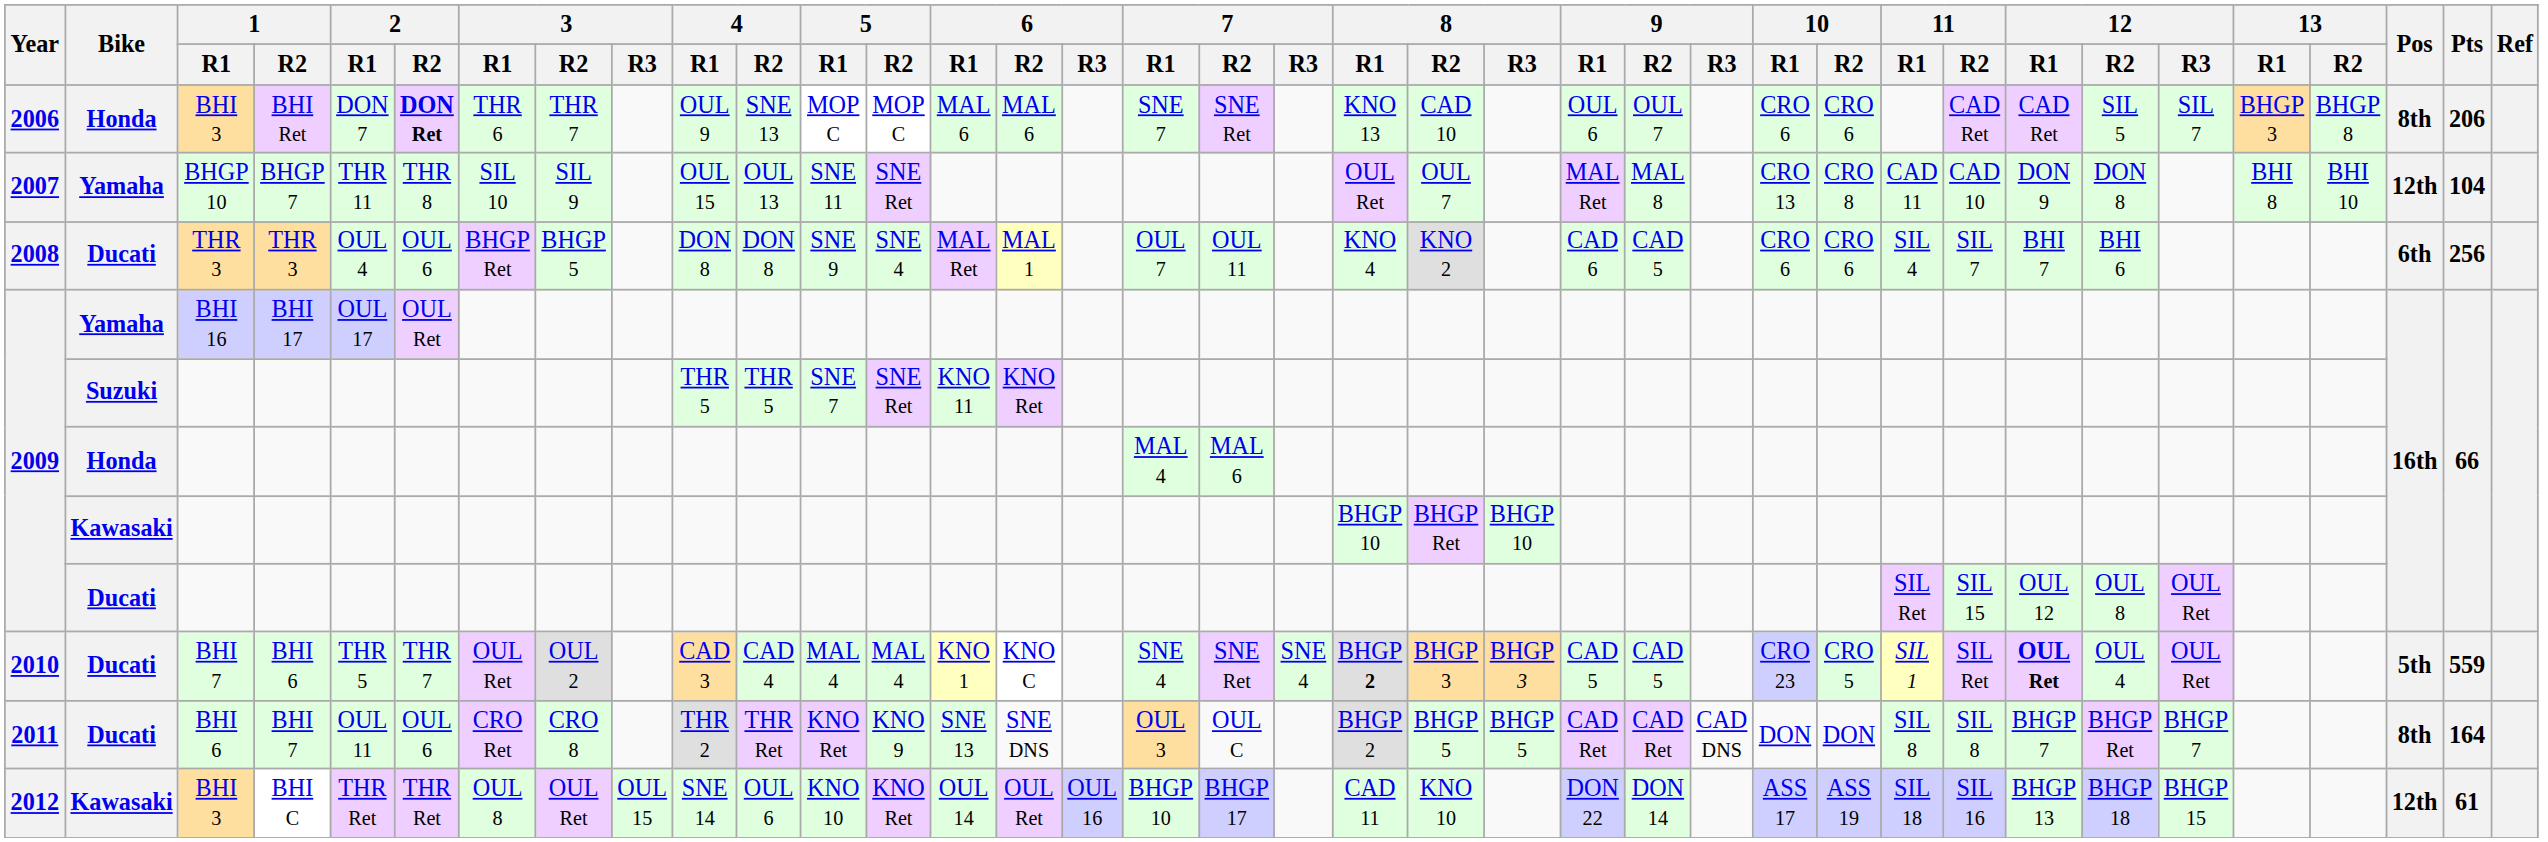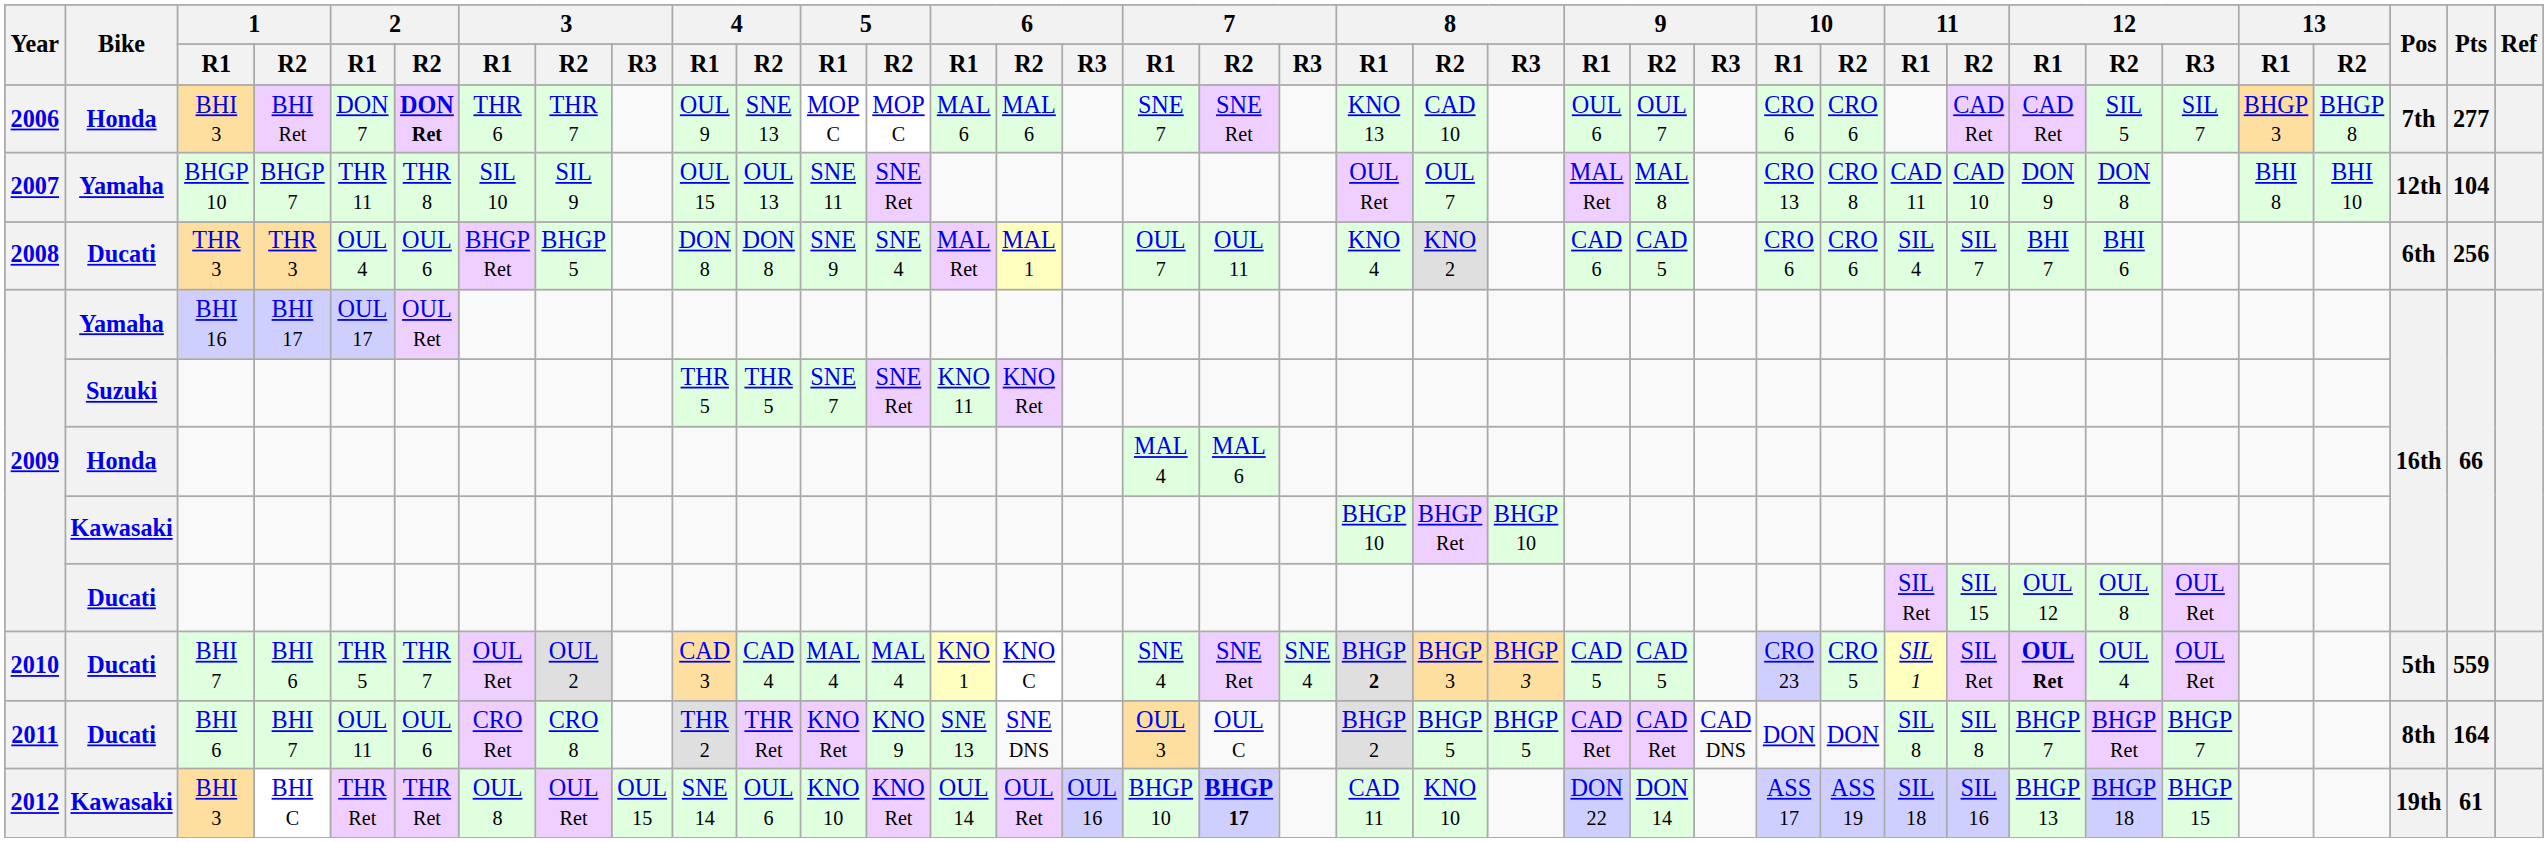BHI Ret | Pos: 8th -> 7th
BHI Ret | Pts: 206 -> 277
BHI C | 7 / R2: normal -> bold
BHI C | Pos: 12th -> 19th
